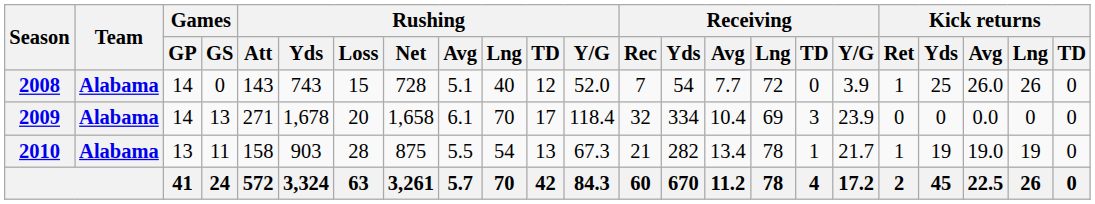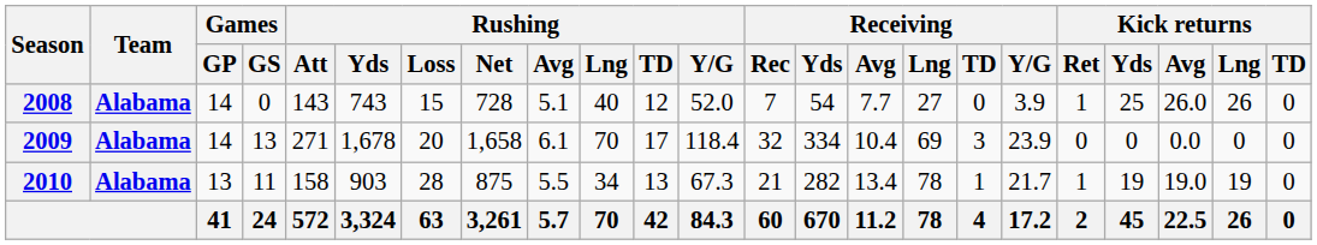2008 | Receiving / Lng: 72 -> 27
2010 | Rushing / Lng: 54 -> 34
